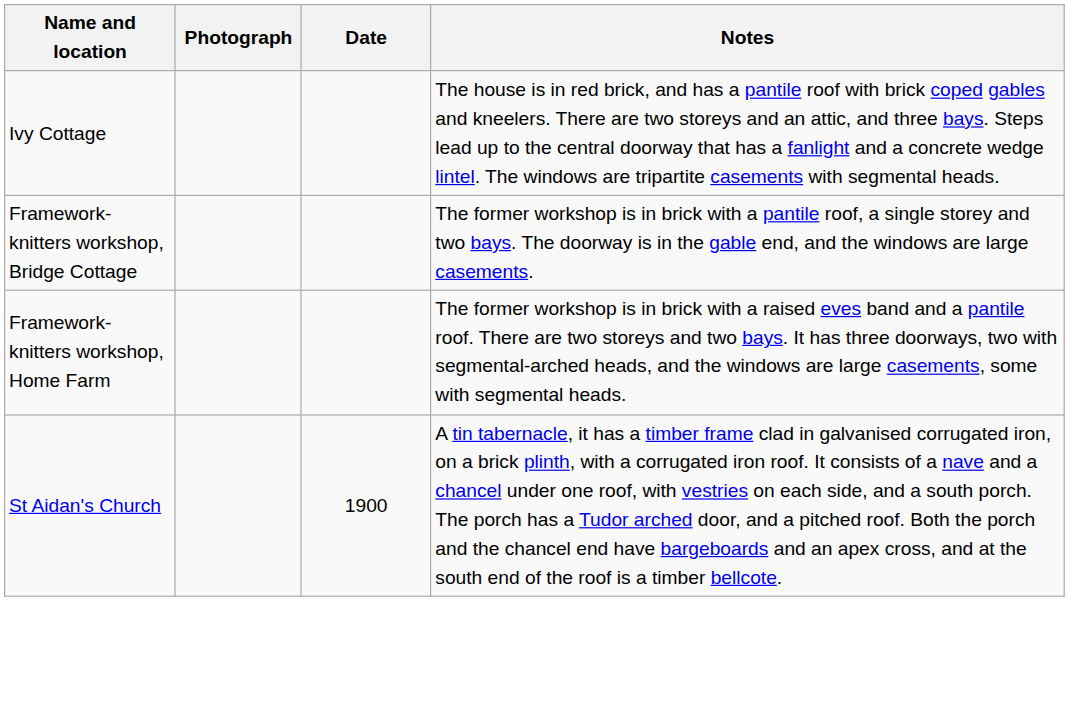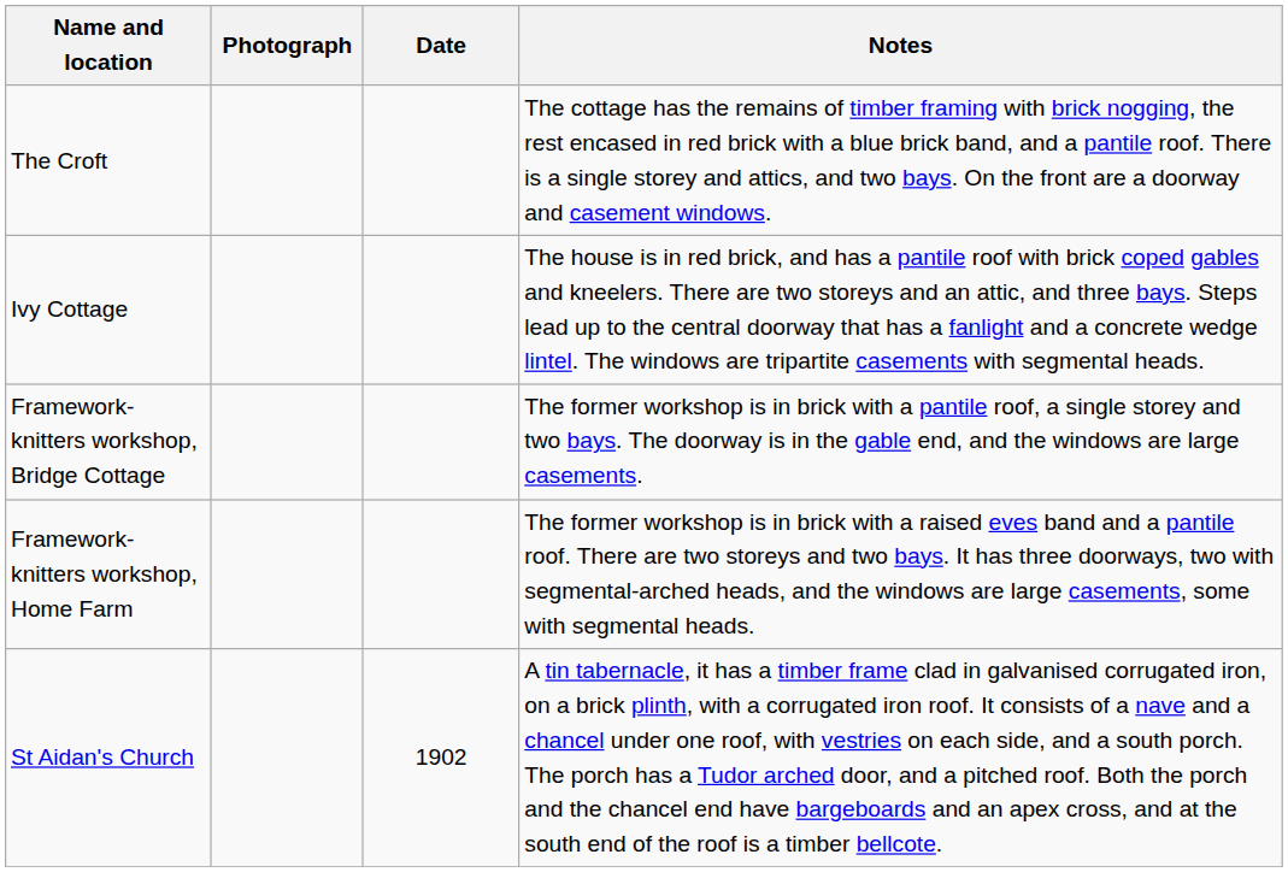+ row: The Croft | The cottage has the remains of timber framing with brick nogging, the rest encased in red brick with a blue brick band, and a pantile roof. There is a single storey and attics, and two bays. On the front are a doorway and casement windows.
St Aidan's Church | Date: 1900 -> 1902
